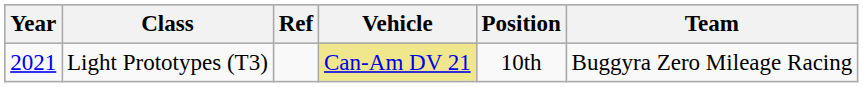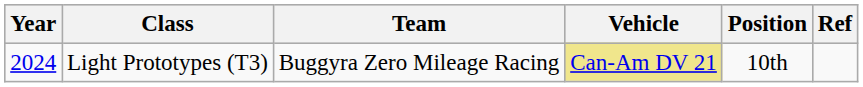columns swapped: Team <-> Ref
Light Prototypes (T3) | Year: 2021 -> 2024
